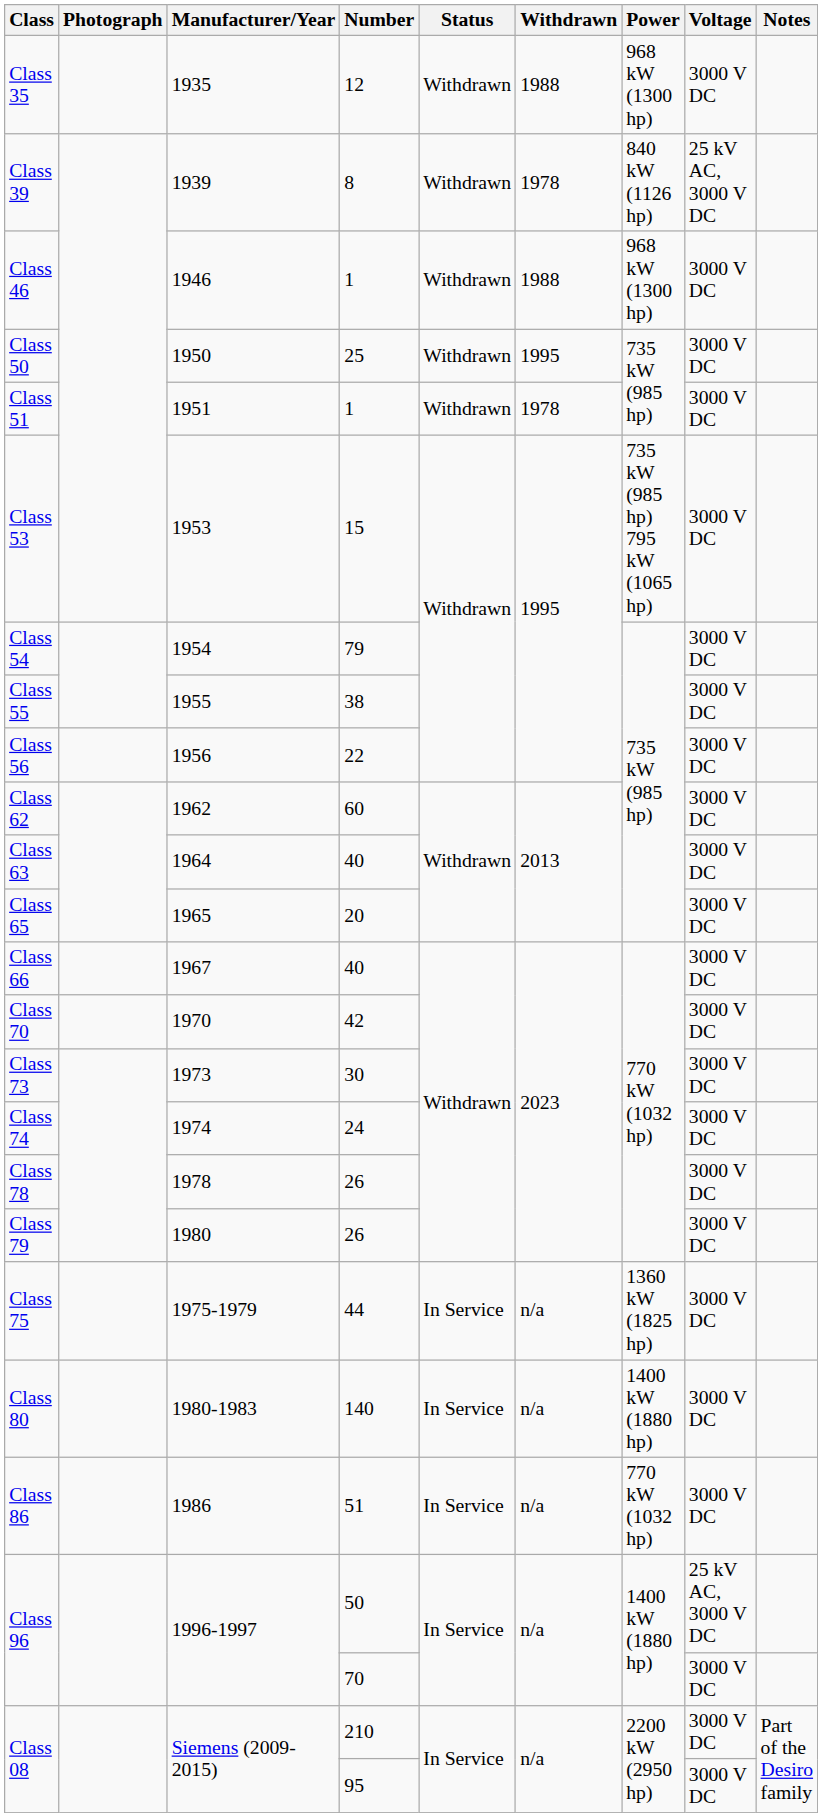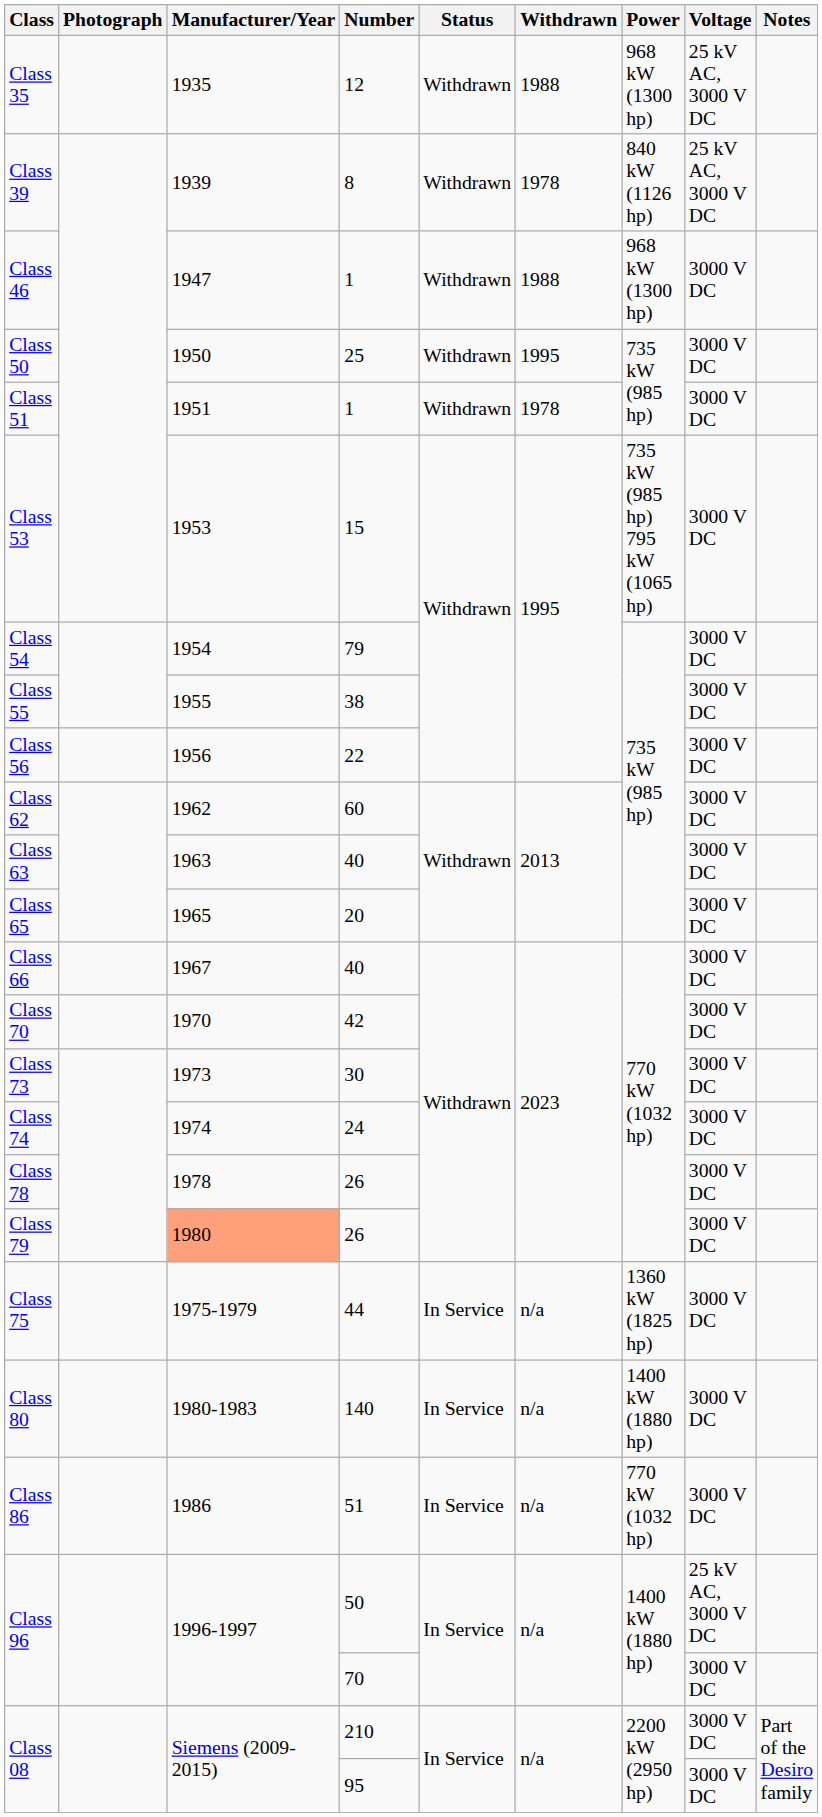Class 35 | Voltage: 3000 V DC -> 25 kV AC, 3000 V DC
Class 46 | Manufacturer/Year: 1946 -> 1947
Class 63 | Manufacturer/Year: 1964 -> 1963
Class 79 | Manufacturer/Year: no background -> lightsalmon background
